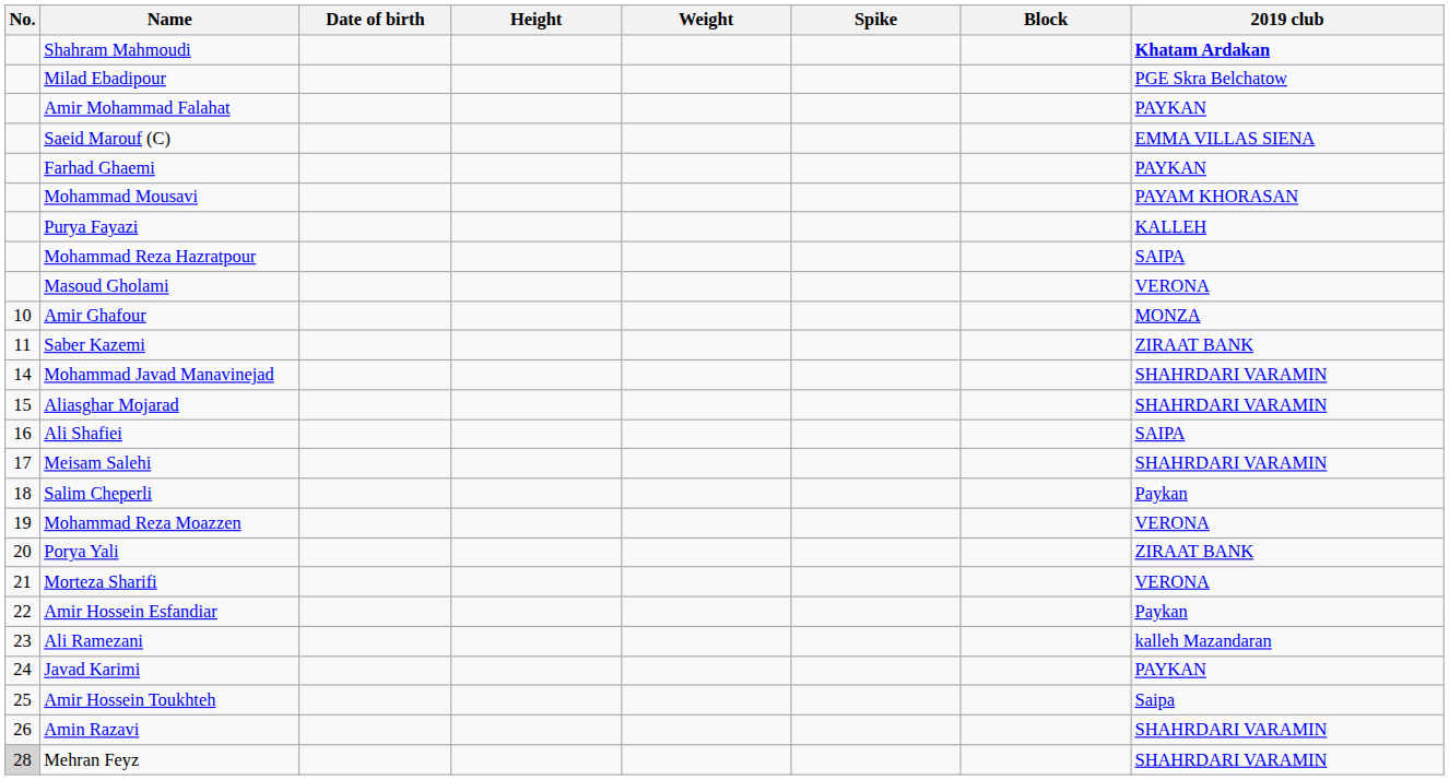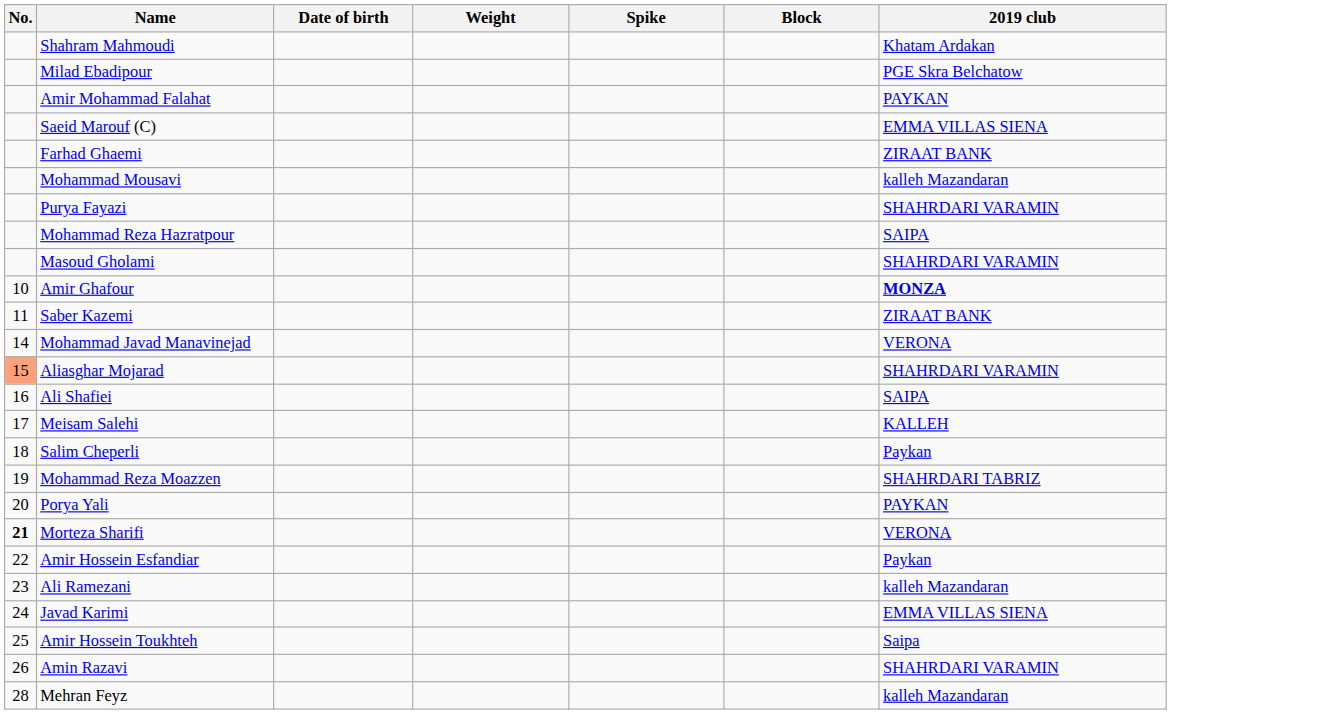- column: Height
Shahram Mahmoudi | 2019 club: bold -> normal
Farhad Ghaemi | 2019 club: PAYKAN -> ZIRAAT BANK
Mohammad Mousavi | 2019 club: PAYAM KHORASAN -> kalleh Mazandaran
Purya Fayazi | 2019 club: KALLEH -> SHAHRDARI VARAMIN
Masoud Gholami | 2019 club: VERONA -> SHAHRDARI VARAMIN
Amir Ghafour | 2019 club: normal -> bold
Mohammad Javad Manavinejad | 2019 club: SHAHRDARI VARAMIN -> VERONA
Aliasghar Mojarad | No.: no background -> lightsalmon background
Meisam Salehi | 2019 club: SHAHRDARI VARAMIN -> KALLEH
Mohammad Reza Moazzen | 2019 club: VERONA -> SHAHRDARI TABRIZ
Porya Yali | 2019 club: ZIRAAT BANK -> PAYKAN
Morteza Sharifi | No.: normal -> bold
Javad Karimi | 2019 club: PAYKAN -> EMMA VILLAS SIENA
Mehran Feyz | No.: lightgrey background -> no background
Mehran Feyz | 2019 club: SHAHRDARI VARAMIN -> kalleh Mazandaran
